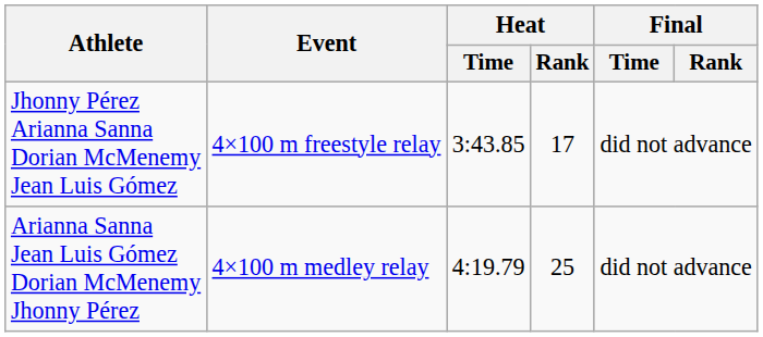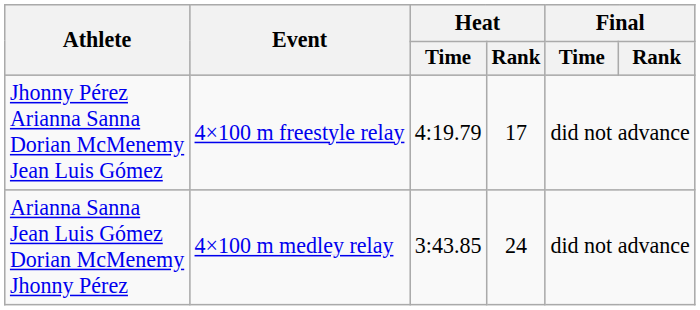Jhonny Pérez Arianna Sanna Dorian McMenemy Jean Luis Gómez | Heat / Time: 3:43.85 -> 4:19.79
Arianna Sanna Jean Luis Gómez Dorian McMenemy Jhonny Pérez | Heat / Time: 4:19.79 -> 3:43.85
Arianna Sanna Jean Luis Gómez Dorian McMenemy Jhonny Pérez | Heat / Rank: 25 -> 24
